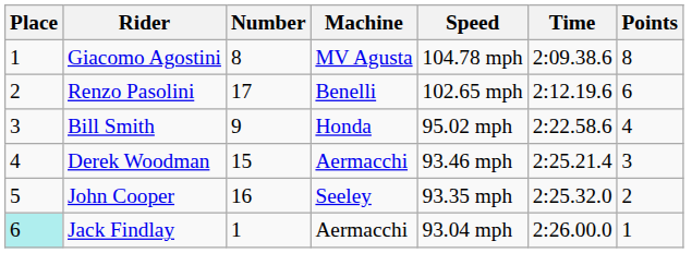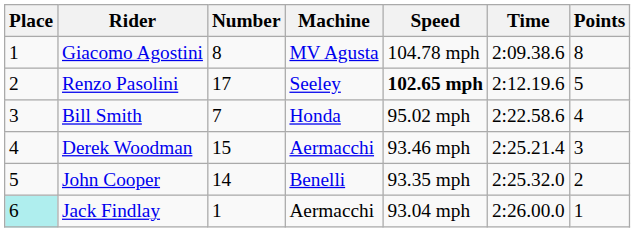Renzo Pasolini | Machine: Benelli -> Seeley
Renzo Pasolini | Speed: normal -> bold
Renzo Pasolini | Points: 6 -> 5
Bill Smith | Number: 9 -> 7
John Cooper | Number: 16 -> 14
John Cooper | Machine: Seeley -> Benelli
